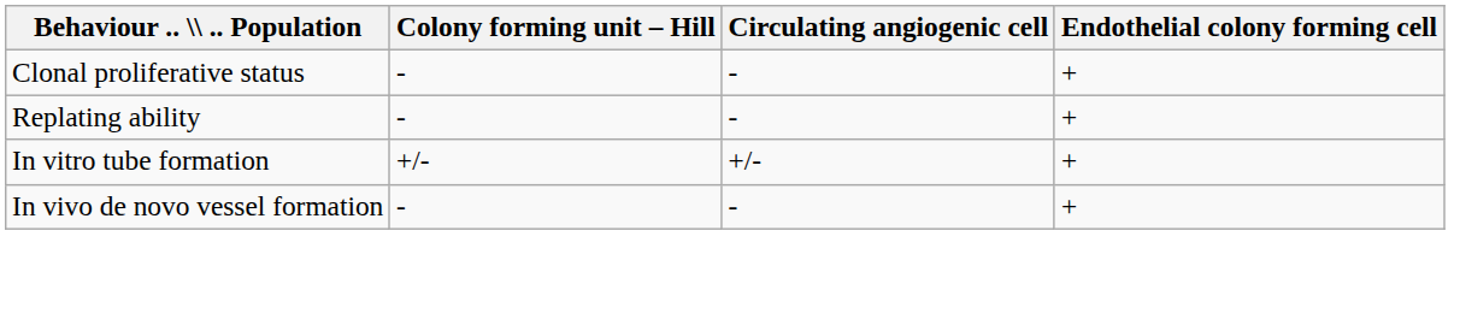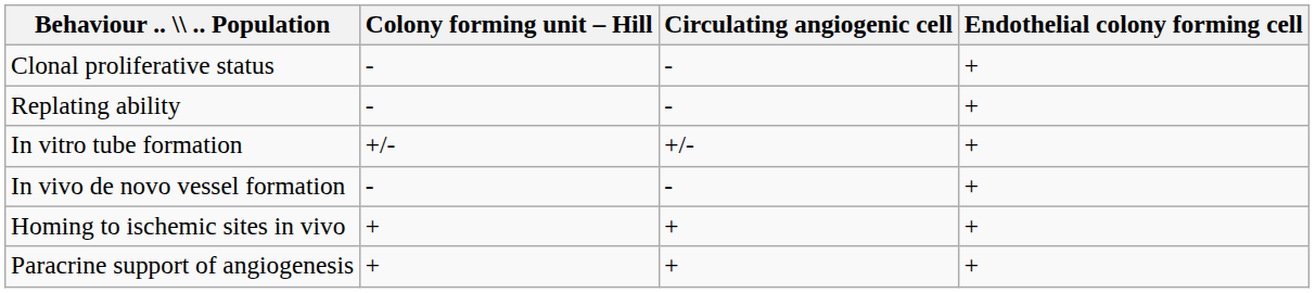+ row: Homing to ischemic sites in vivo | + | + | +
+ row: Paracrine support of angiogenesis | + | + | +
